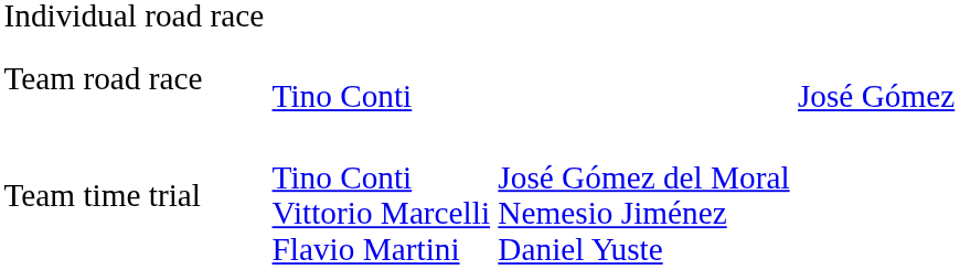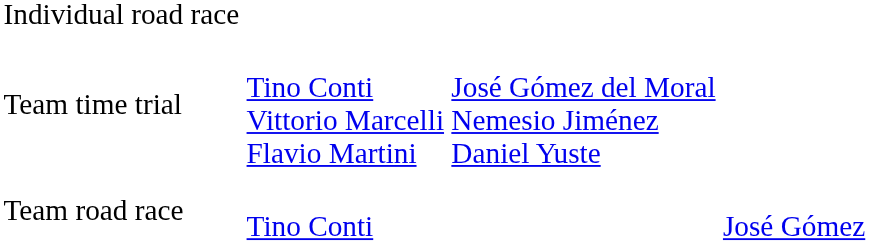rows swapped: Team road race <-> Team time trial
